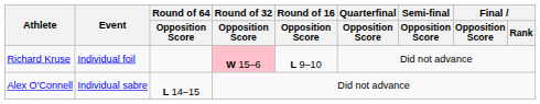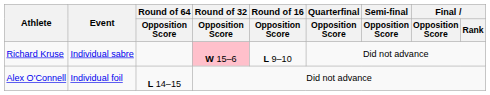Richard Kruse | Event: Individual foil -> Individual sabre
Alex O'Connell | Event: Individual sabre -> Individual foil
